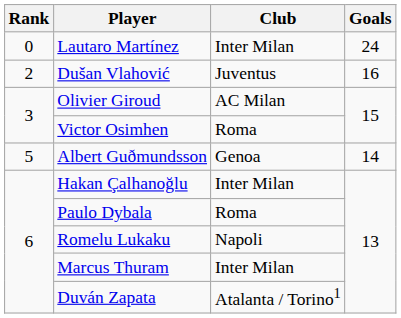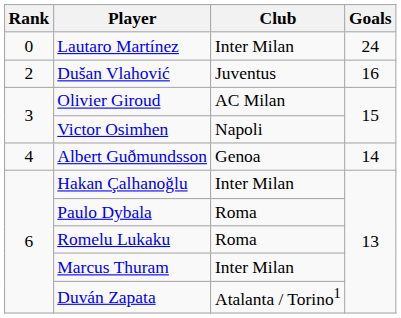Victor Osimhen | Club: Roma -> Napoli
Albert Guðmundsson | Rank: 5 -> 4
Romelu Lukaku | Club: Napoli -> Roma
